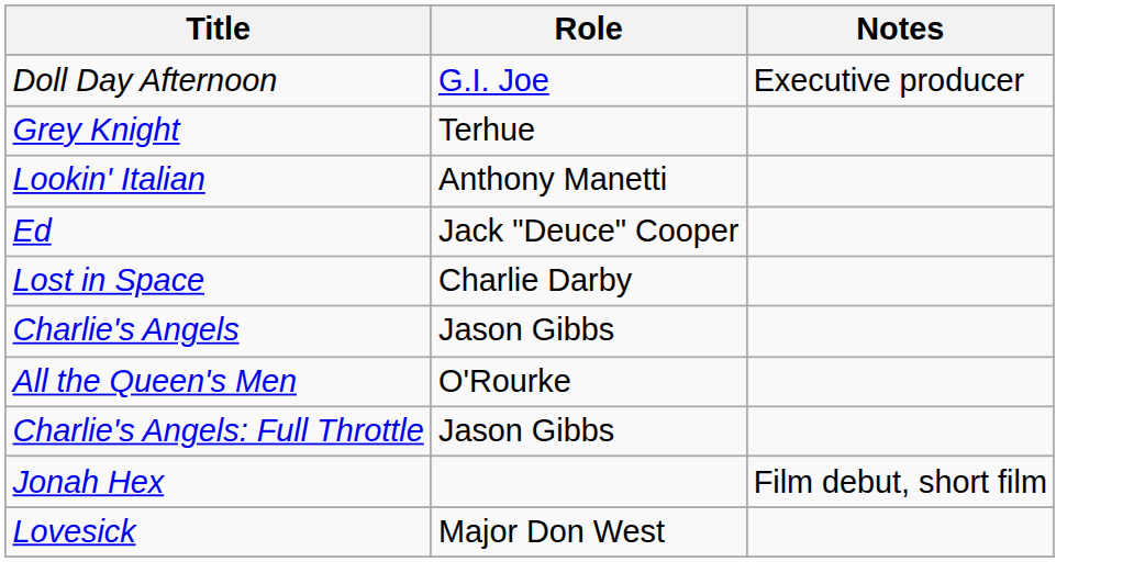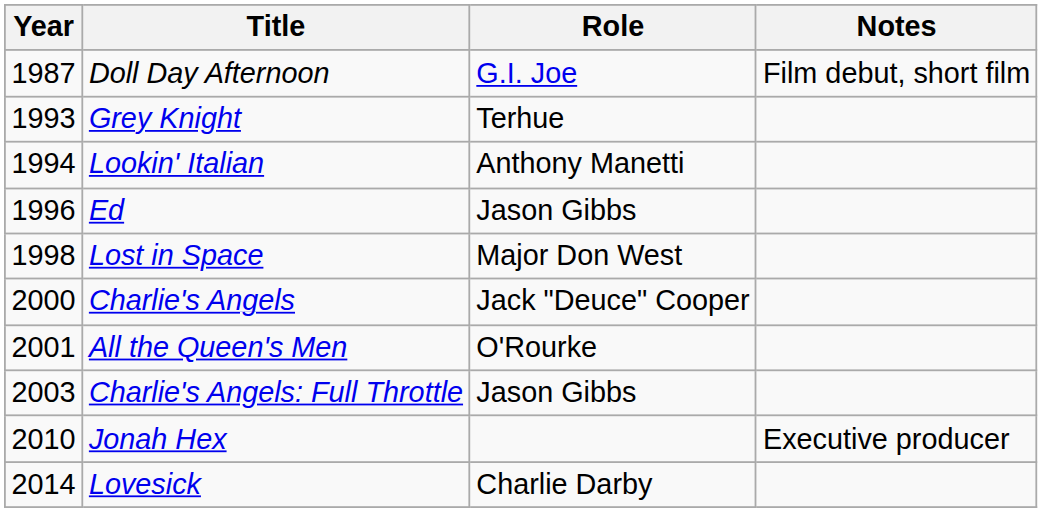+ column: Year | 1987 | 1993 | 1994 | 1996 | 1998 | 2000 | 2001 | 2003 | 2010 | 2014
Doll Day Afternoon | Notes: Executive producer -> Film debut, short film
Ed | Role: Jack "Deuce" Cooper -> Jason Gibbs
Lost in Space | Role: Charlie Darby -> Major Don West
Charlie's Angels | Role: Jason Gibbs -> Jack "Deuce" Cooper
Jonah Hex | Notes: Film debut, short film -> Executive producer
Lovesick | Role: Major Don West -> Charlie Darby
